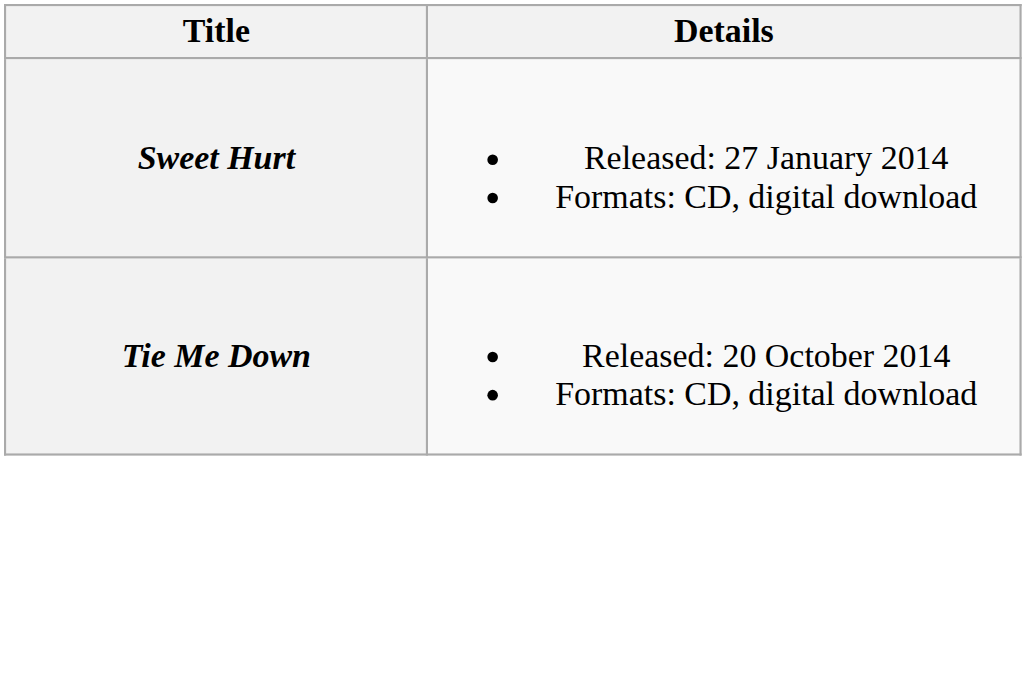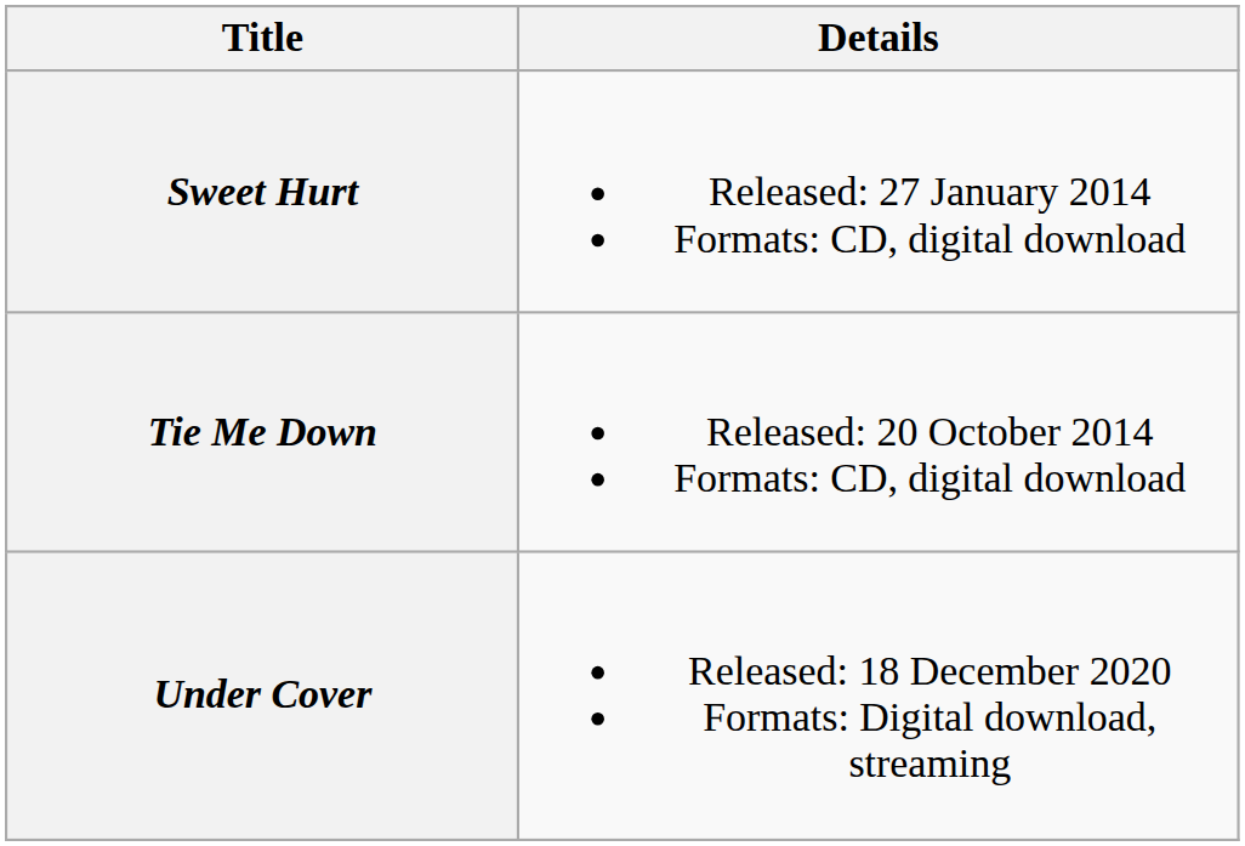+ row: Under Cover | Released: 18 December 2020 Formats: Digital download, streaming
